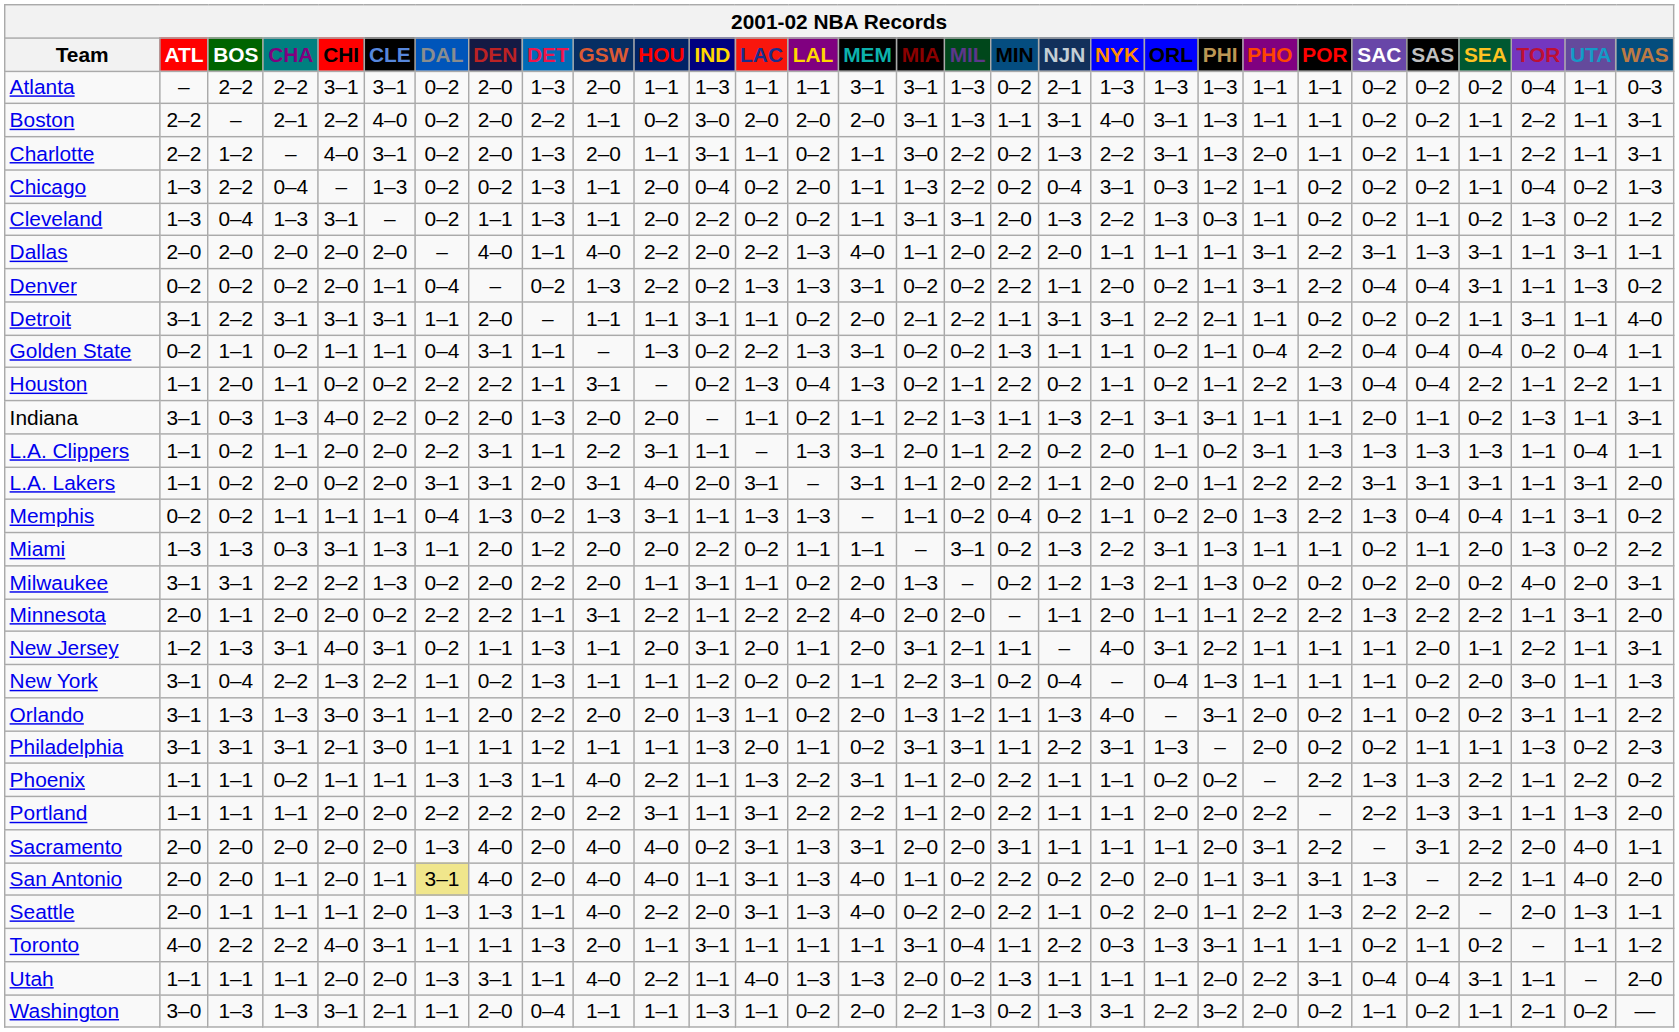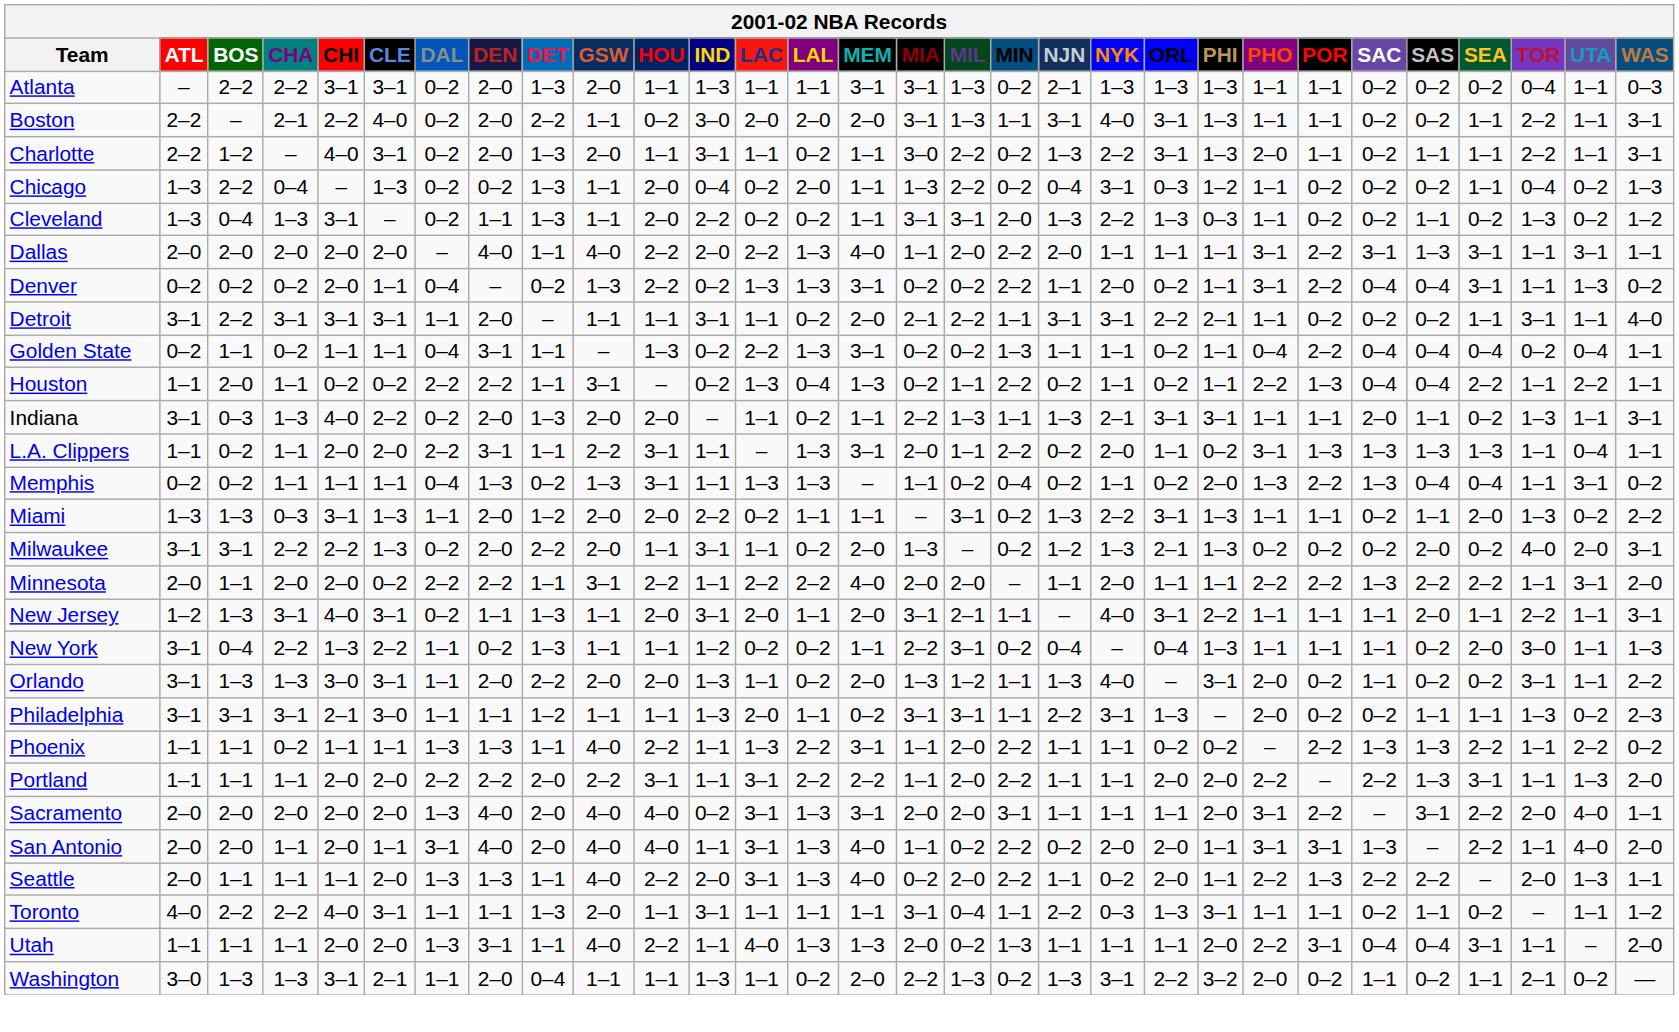- row: L.A. Lakers | 1–1 | 0–2 | 2–0 | 0–2 | 2–0 | 3–1 | 3–1 | 2–0 | 3–1 | 4–0 | 2–0 | 3–1 | – | 3–1 | 1–1 | 2–0 | 2–2 | 1–1 | 2–0 | 2–0 | 1–1 | 2–2 | 2–2 | 3–1 | 3–1 | 3–1 | 1–1 | 3–1 | 2–0
San Antonio | DAL: khaki background -> no background
